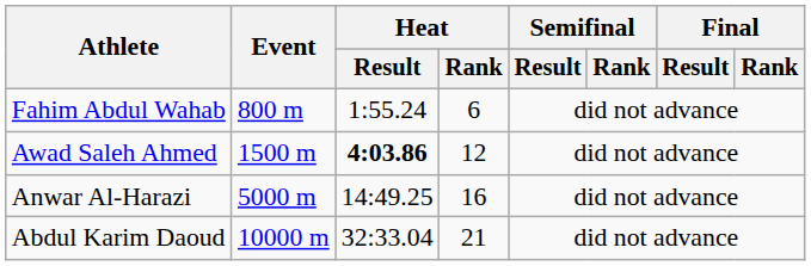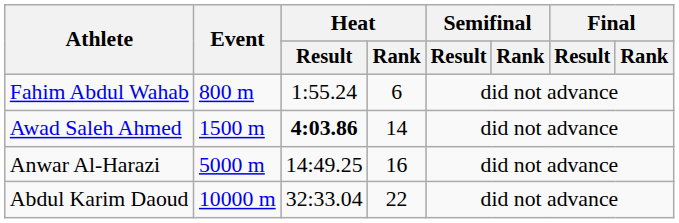Awad Saleh Ahmed | Heat / Rank: 12 -> 14
Abdul Karim Daoud | Heat / Rank: 21 -> 22
